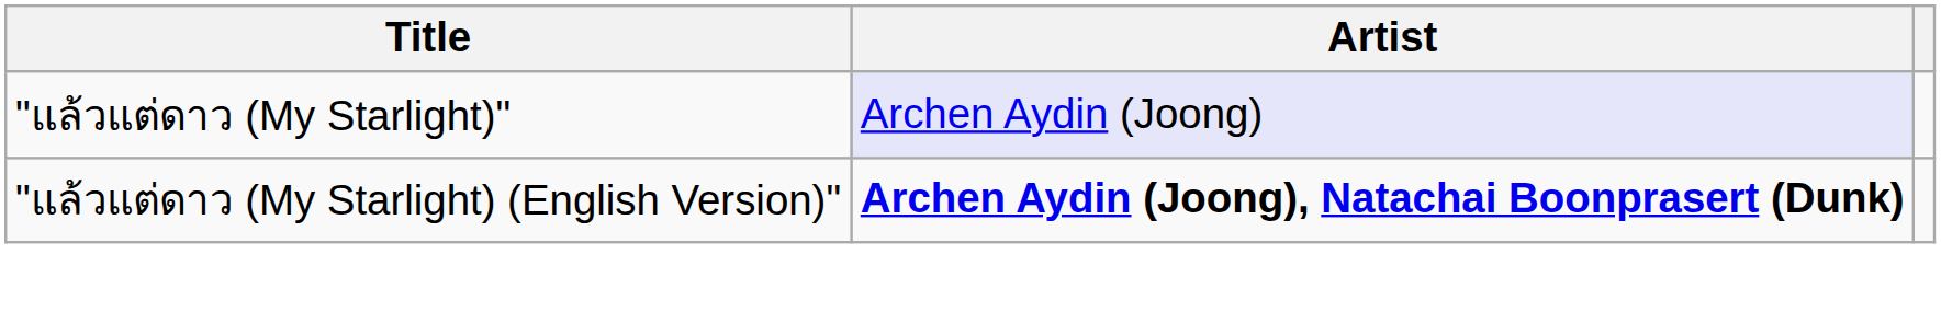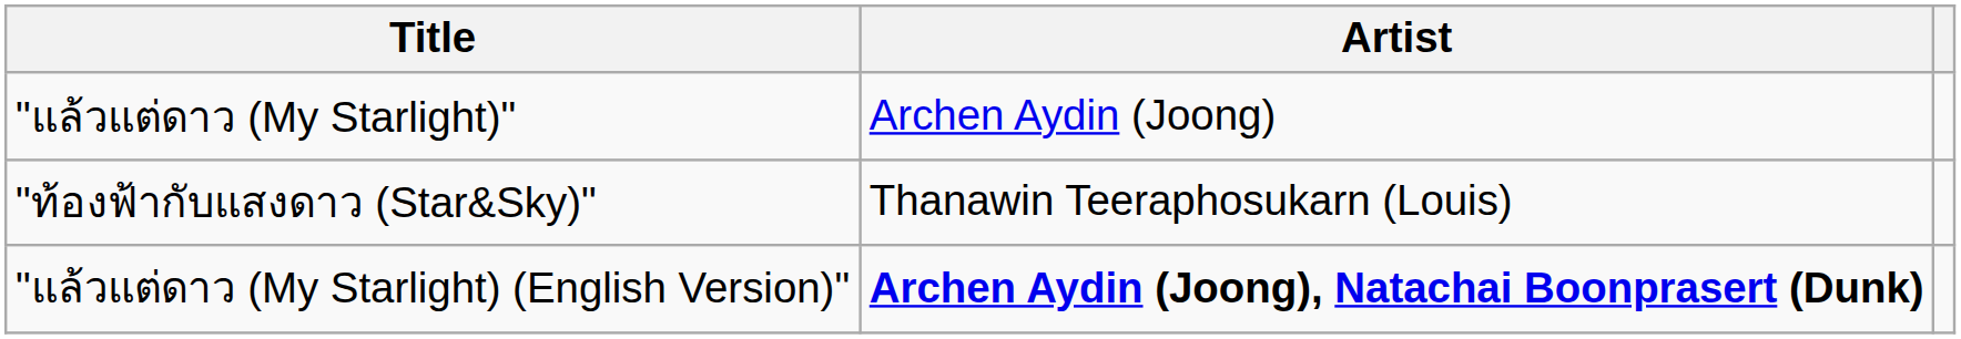"แล้วแต่ดาว (My Starlight)" | Artist: lavender background -> no background
+ row: "ท้องฟ้ากับแสงดาว (Star&Sky)" | Thanawin Teeraphosukarn (Louis)
